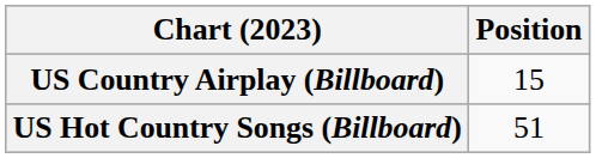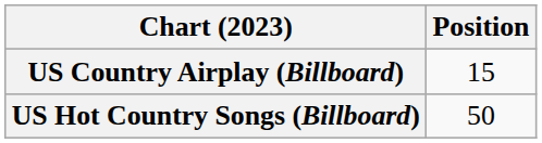US Hot Country Songs (Billboard) | Position: 51 -> 50
